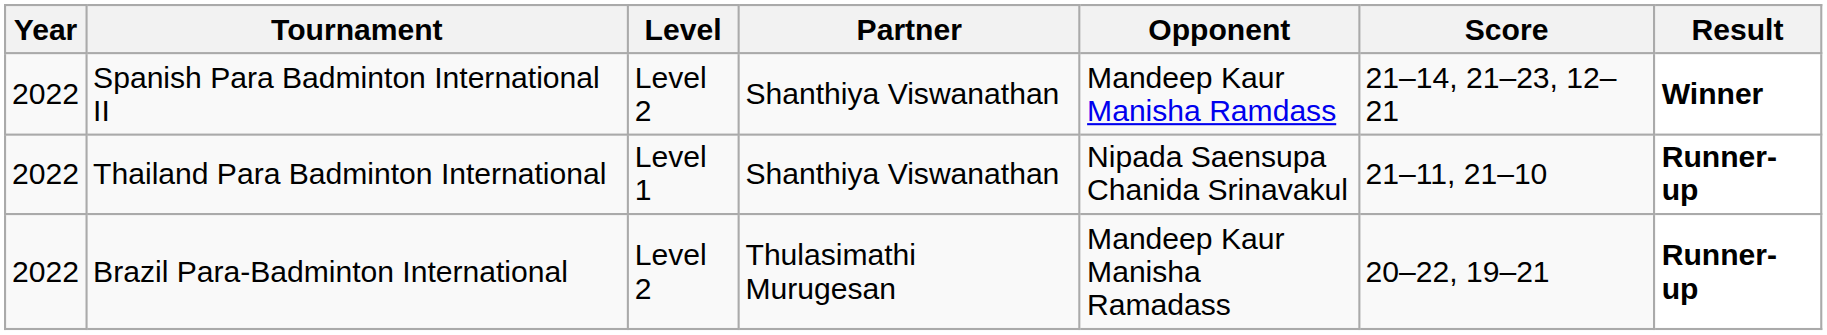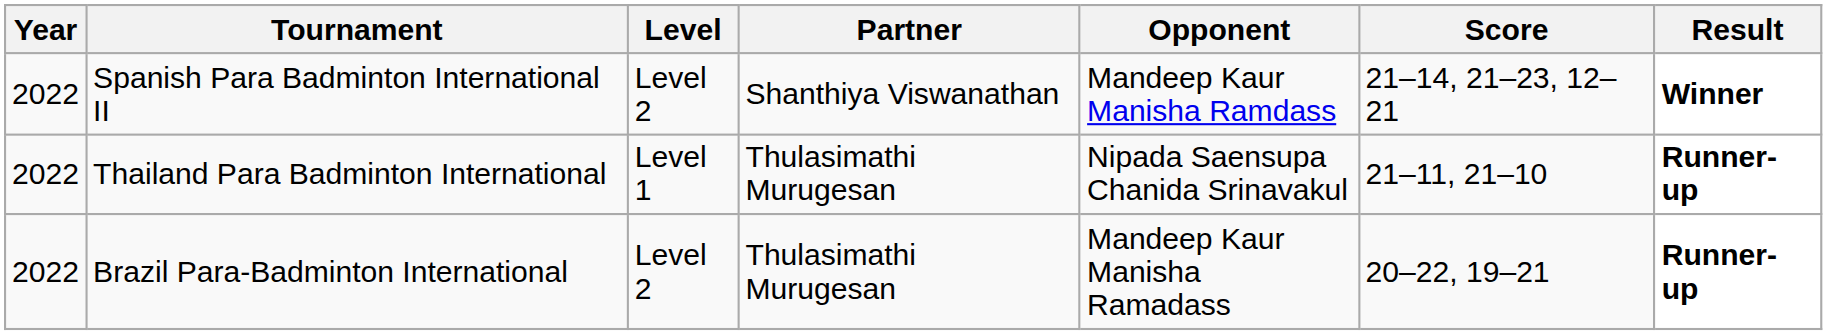Thailand Para Badminton International | Partner: Shanthiya Viswanathan -> Thulasimathi Murugesan
